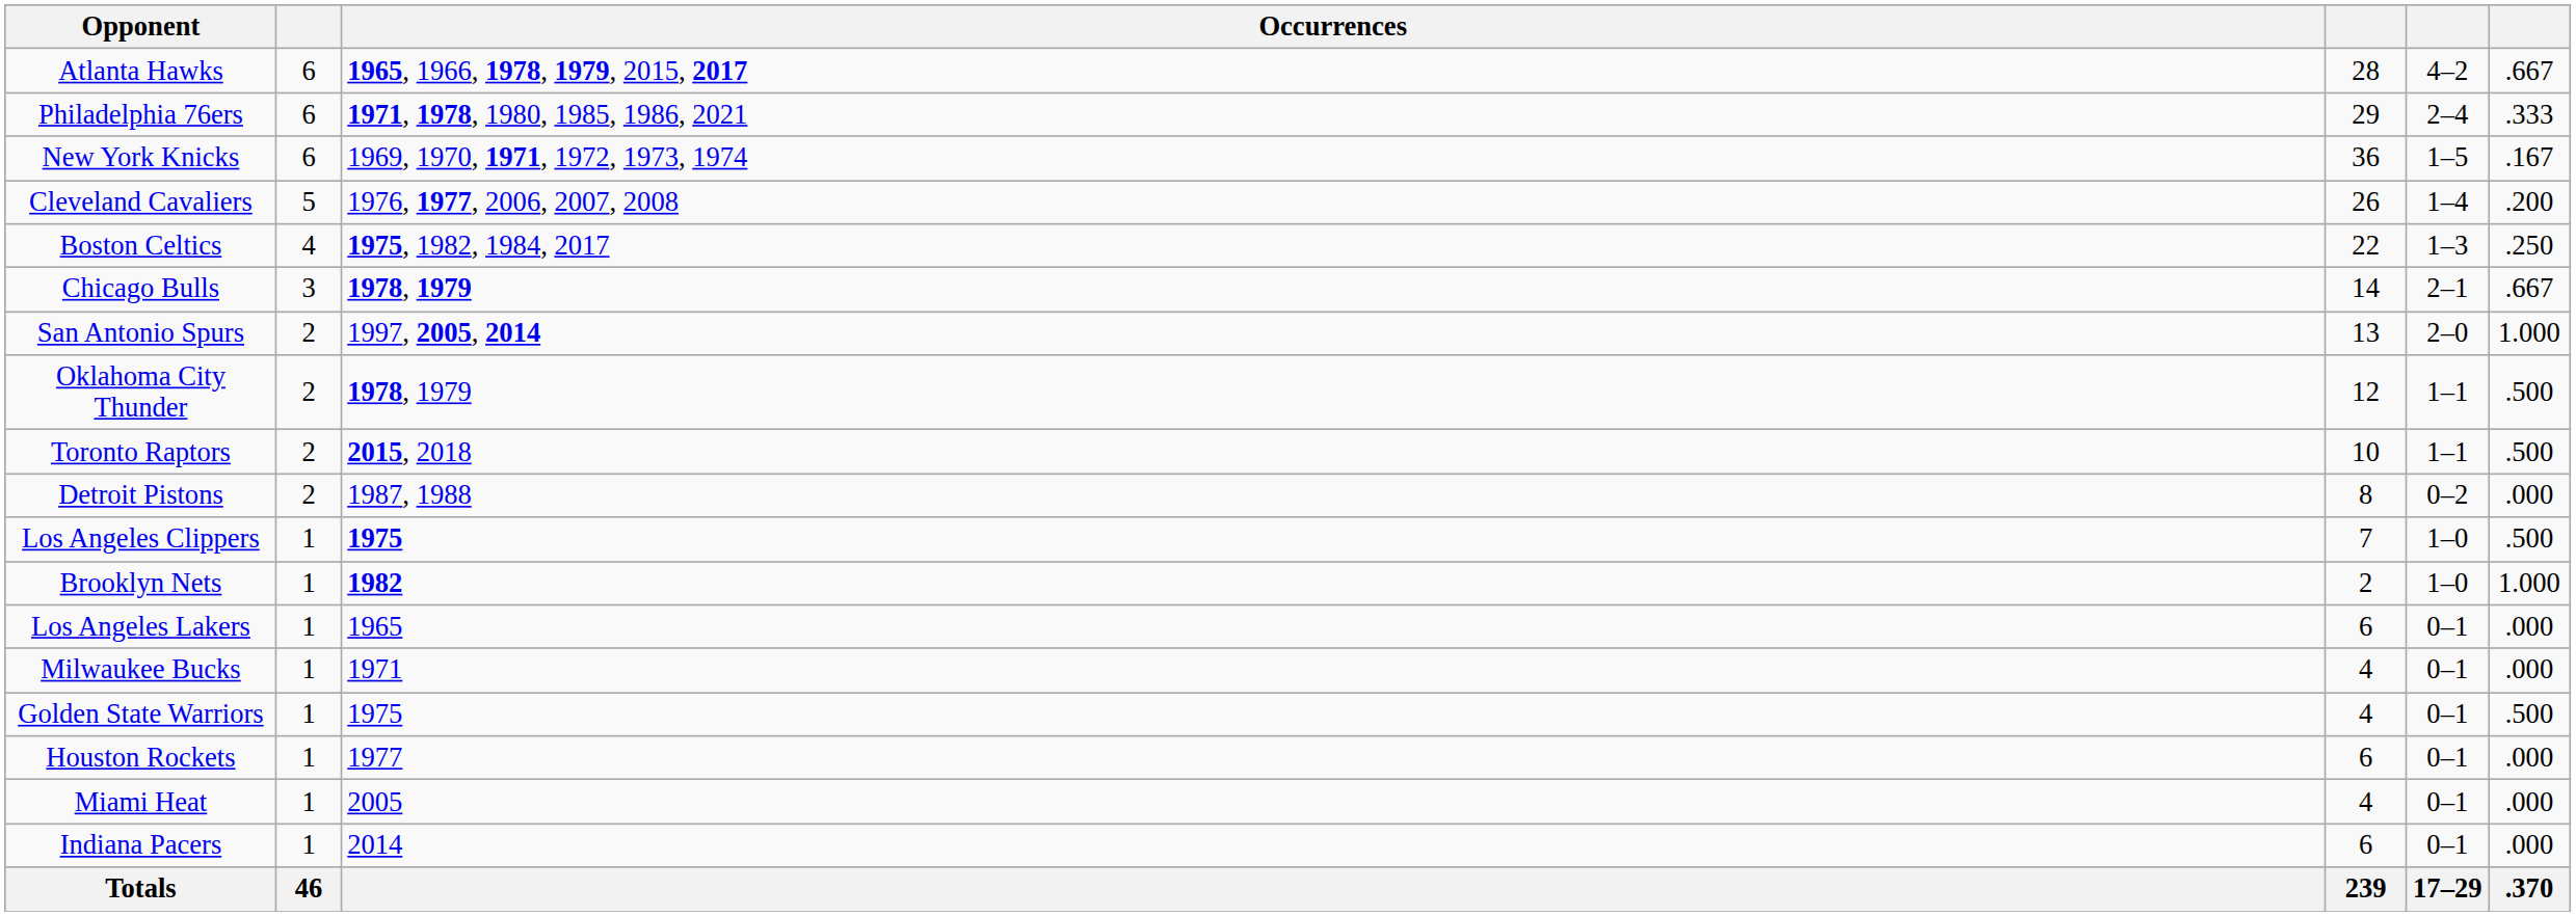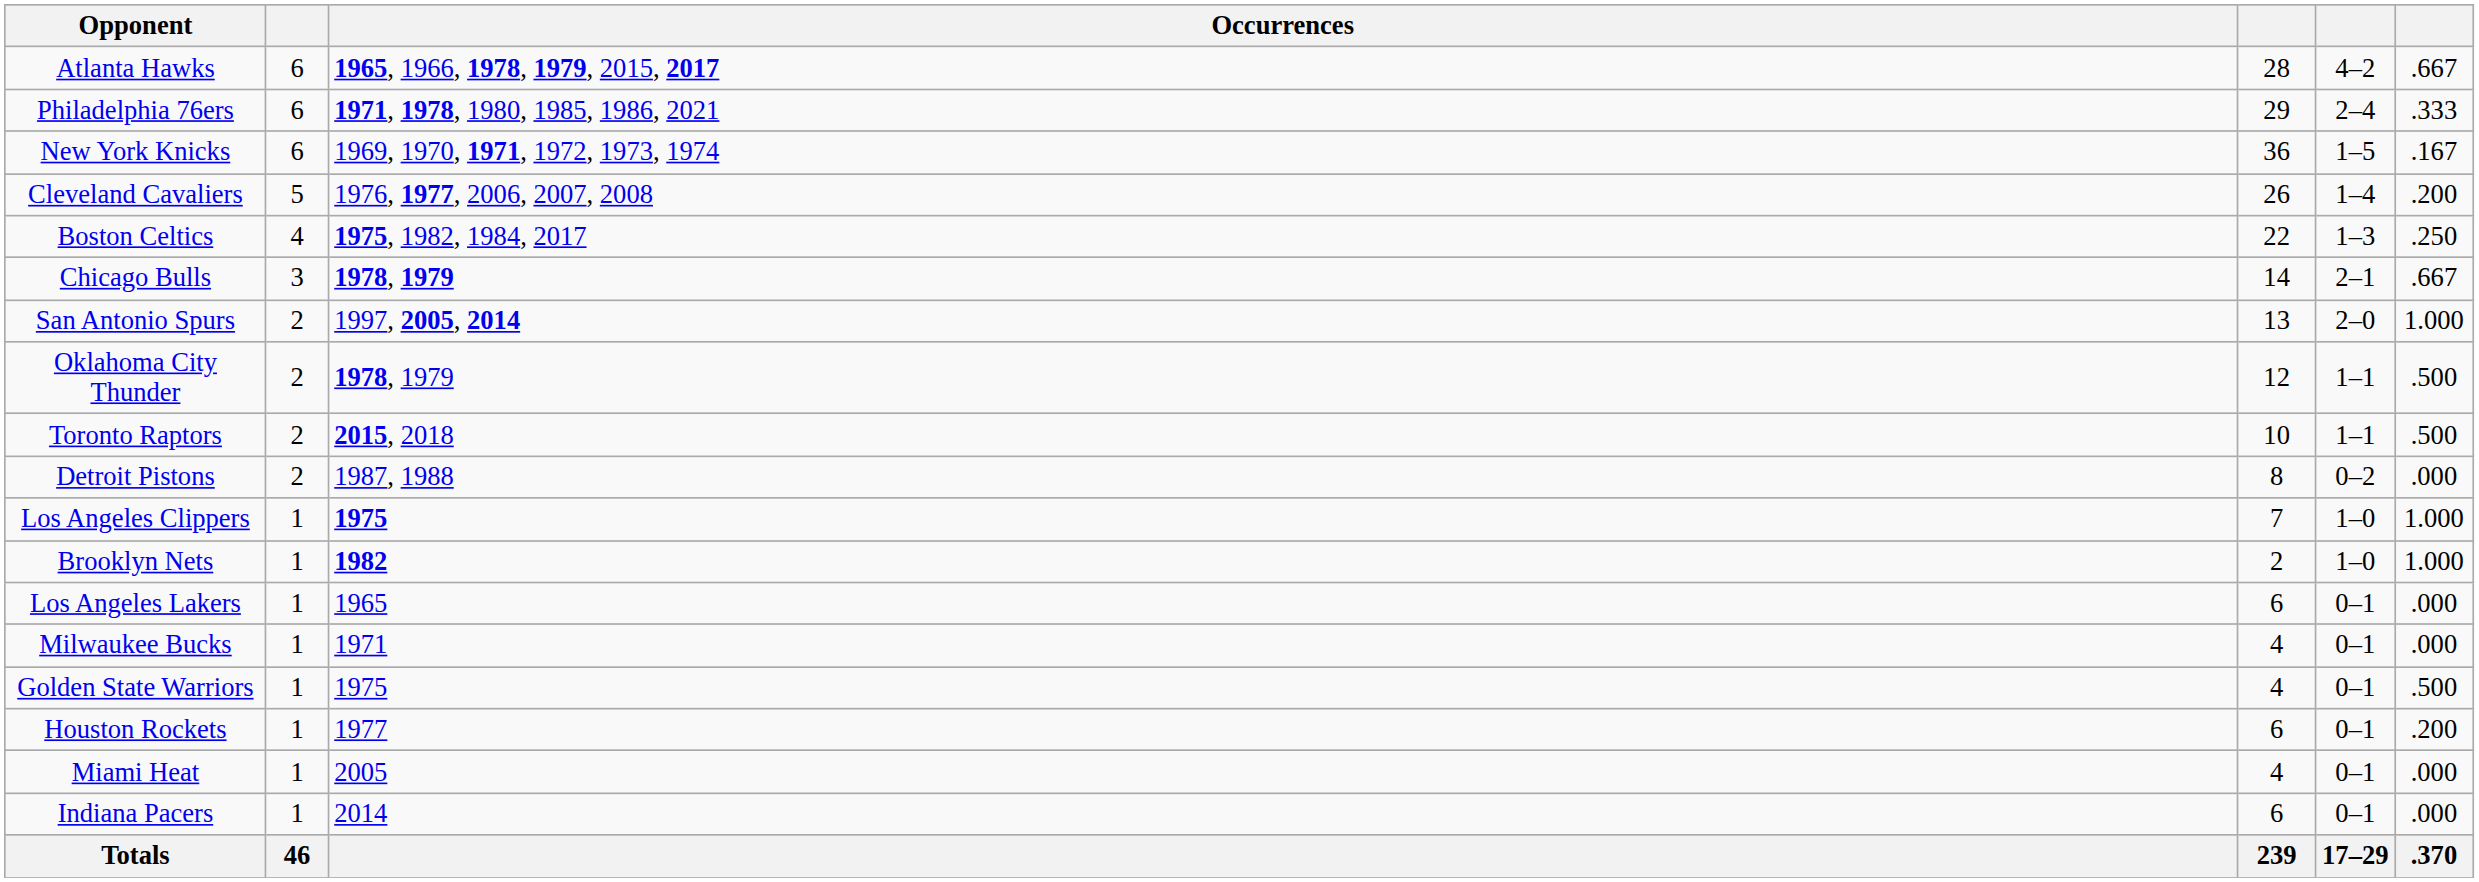Los Angeles Clippers | column 6: .500 -> 1.000
Houston Rockets | column 6: .000 -> .200
